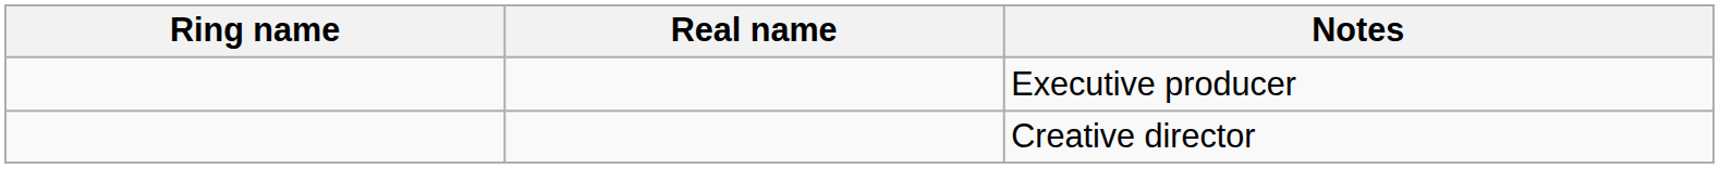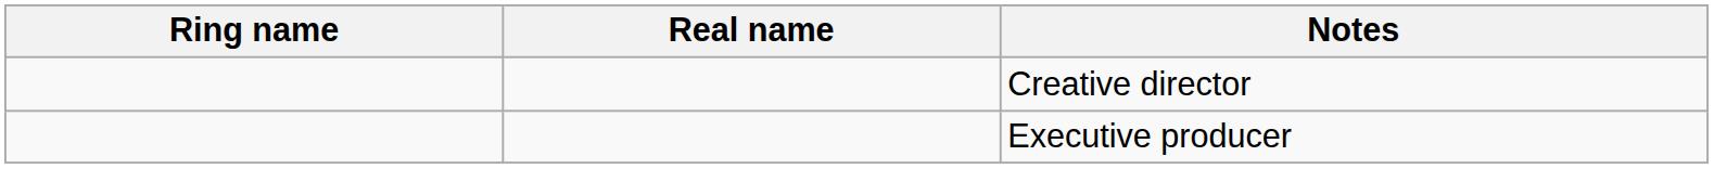rows swapped: Executive producer <-> Creative director
